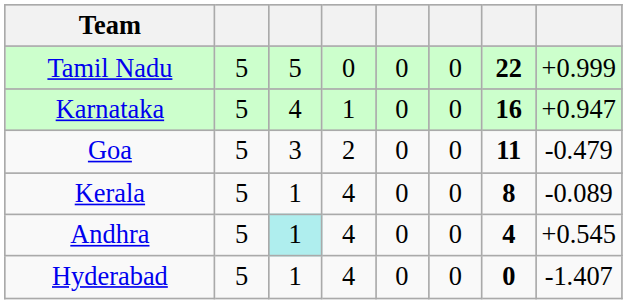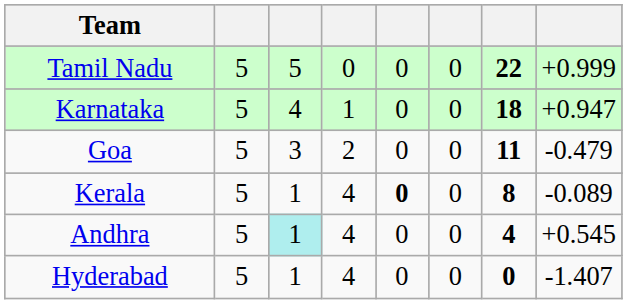Karnataka | column 7: 16 -> 18
Kerala | column 5: normal -> bold
